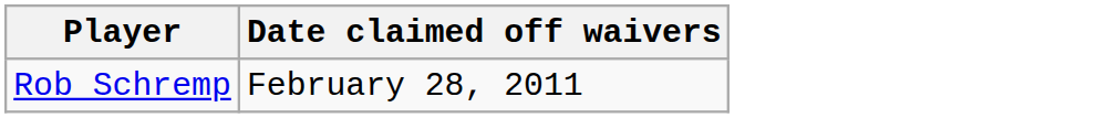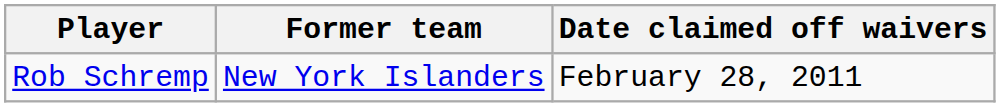+ column: Former team | New York Islanders
